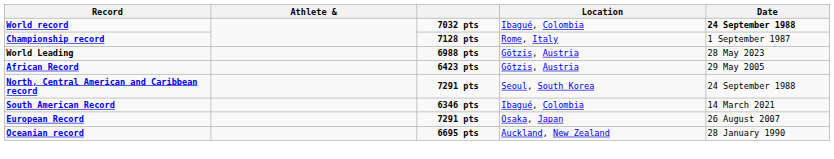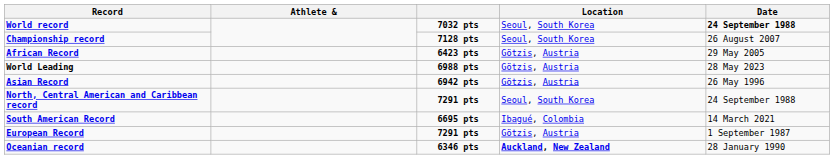World record | Location: Ibagué, Colombia -> Seoul, South Korea
Championship record | Location: Rome, Italy -> Seoul, South Korea
Championship record | Date: 1 September 1987 -> 26 August 2007
rows swapped: World Leading <-> African Record
+ row: Asian Record | 6942 pts | Götzis, Austria | 26 May 1996
South American Record | column 3: 6346 pts -> 6695 pts
European Record | Location: Osaka, Japan -> Götzis, Austria
European Record | Date: 26 August 2007 -> 1 September 1987
Oceanian record | column 3: 6695 pts -> 6346 pts
Oceanian record | Location: normal -> bold
